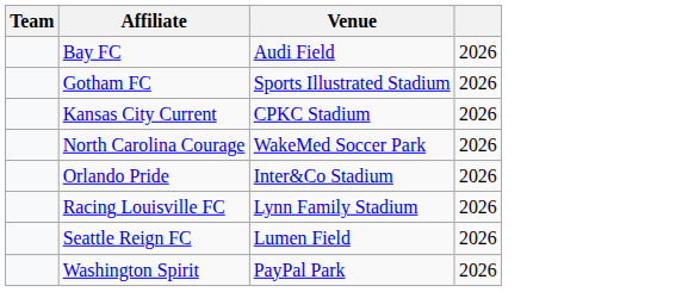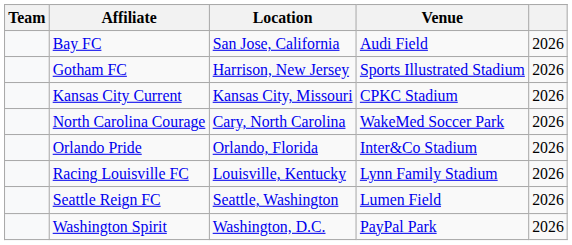+ column: Location | San Jose, California | Harrison, New Jersey | Kansas City, Missouri | Cary, North Carolina | Orlando, Florida | Louisville, Kentucky | Seattle, Washington | Washington, D.C.
